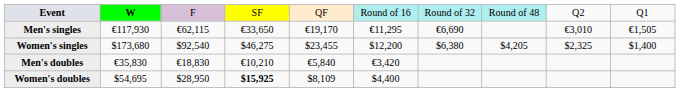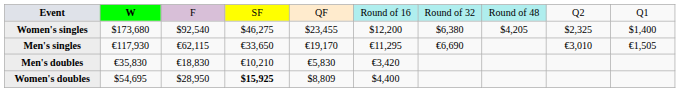rows swapped: Men's singles <-> Women's singles
Men's doubles | column 5: €5,840 -> €5,830
Women's doubles | column 5: $8,109 -> $8,809
